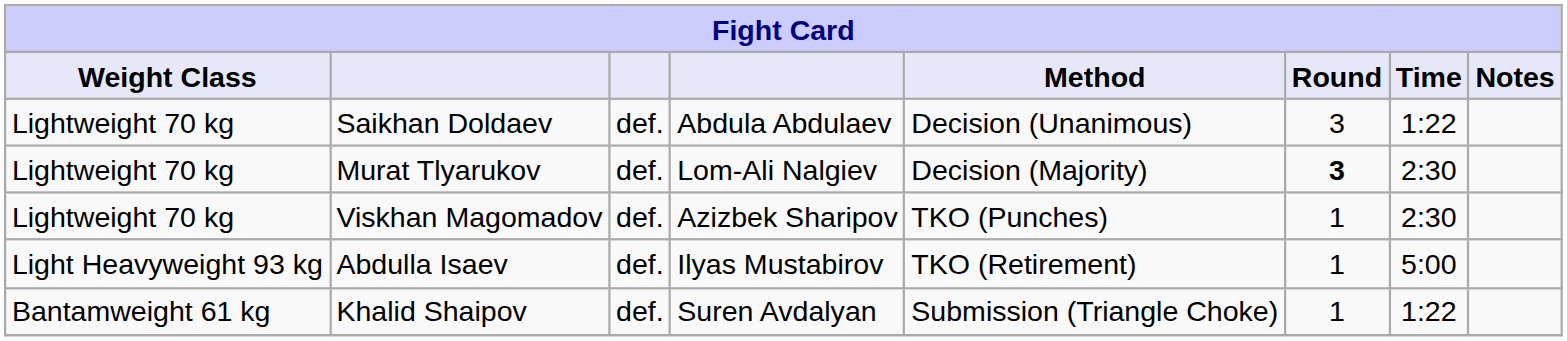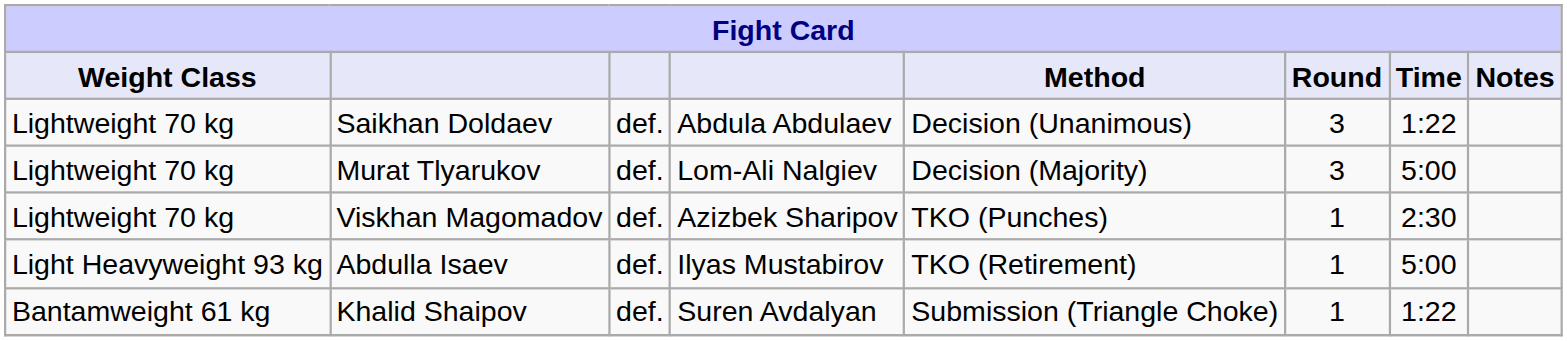Murat Tlyarukov | Round: bold -> normal
Murat Tlyarukov | Time: 2:30 -> 5:00
